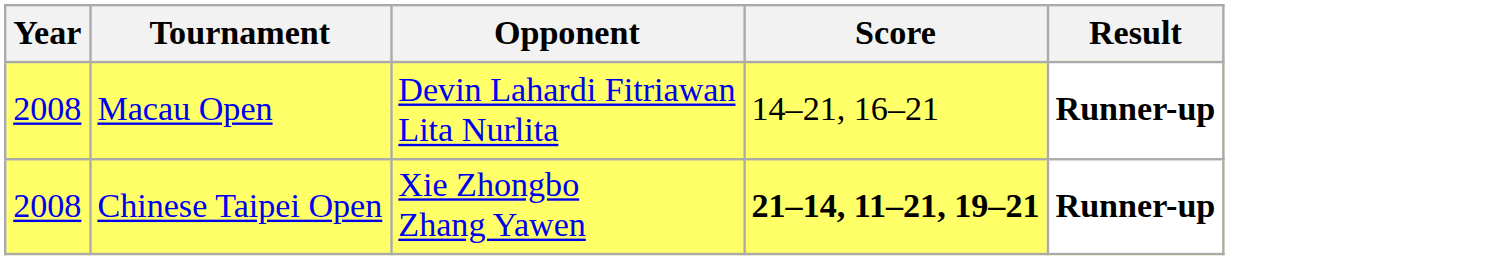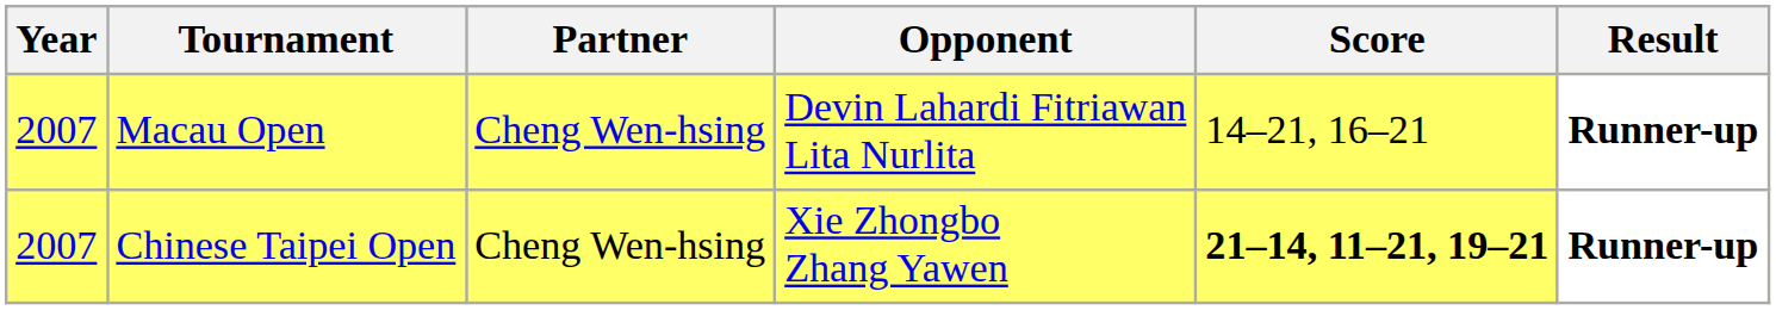+ column: Partner | Cheng Wen-hsing | Cheng Wen-hsing
Macau Open | Year: 2008 -> 2007
Chinese Taipei Open | Year: 2008 -> 2007
